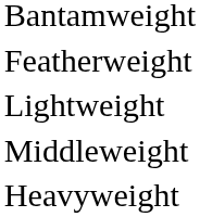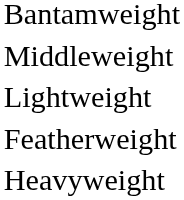rows swapped: Featherweight <-> Middleweight
